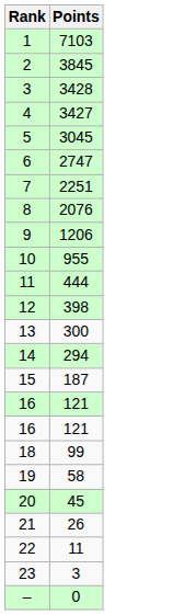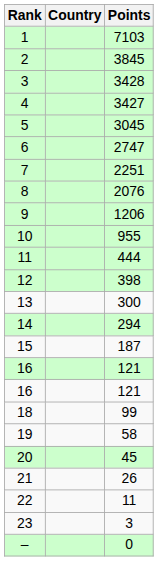+ column: Country
